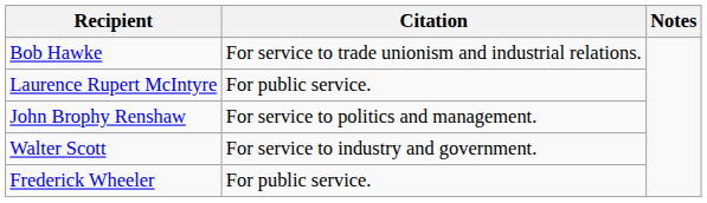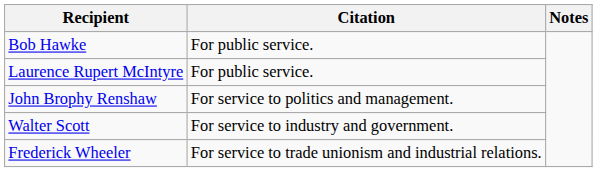Bob Hawke | Citation: For service to trade unionism and industrial relations. -> For public service.
Frederick Wheeler | Citation: For public service. -> For service to trade unionism and industrial relations.
